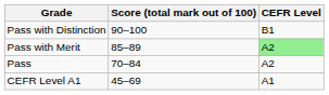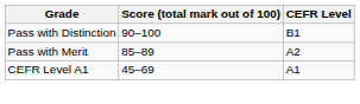Pass with Merit | CEFR Level: lightgreen background -> no background
- row: Pass | 70–84 | A2
